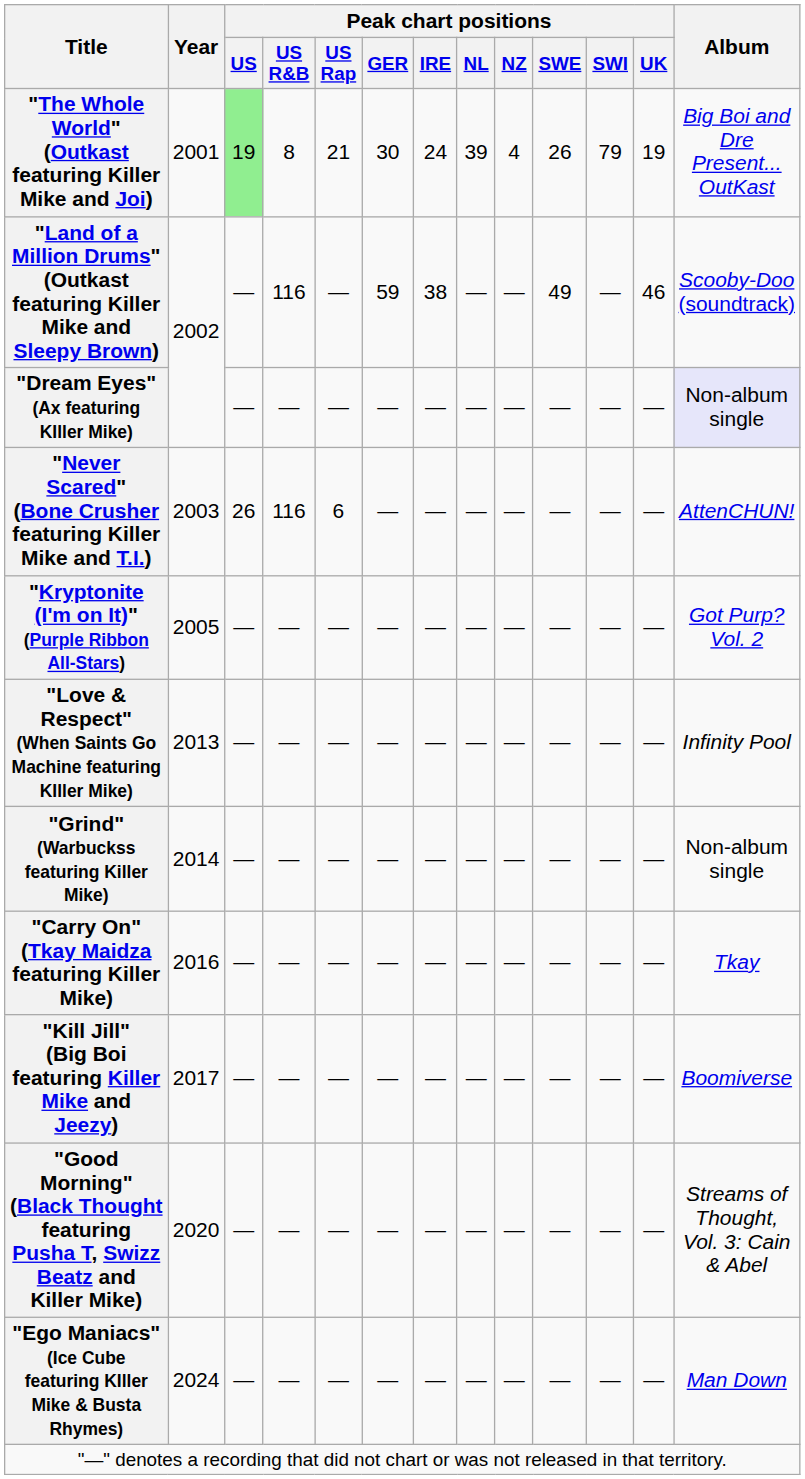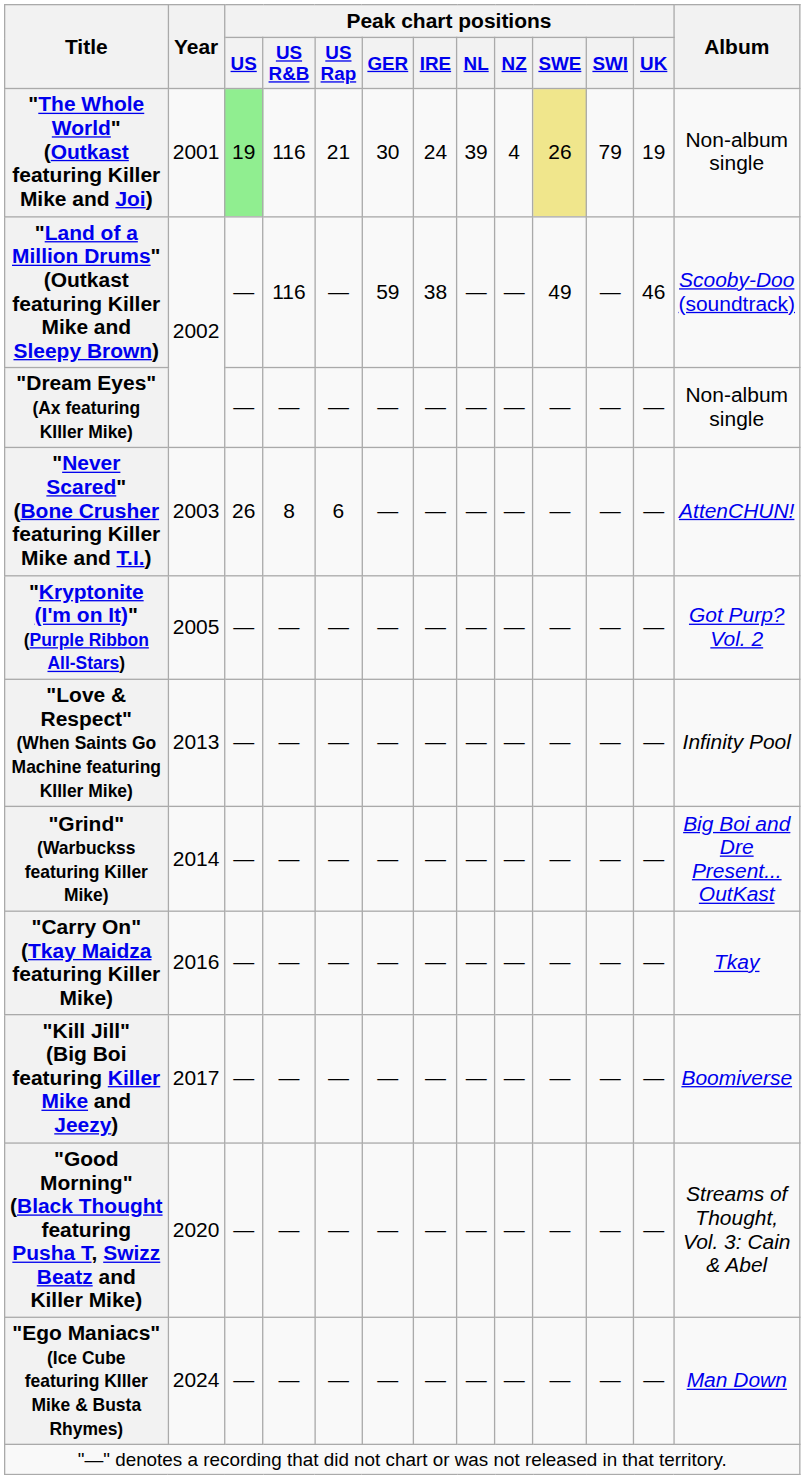"The Whole World" (Outkast featuring Killer Mike and Joi) | Peak chart positions / US R&B: 8 -> 116
"The Whole World" (Outkast featuring Killer Mike and Joi) | Peak chart positions / SWE: no background -> khaki background
"The Whole World" (Outkast featuring Killer Mike and Joi) | Album: Big Boi and Dre Present... OutKast -> Non-album single
"Dream Eyes" (Ax featuring KIller Mike) | Album: lavender background -> no background
"Never Scared" (Bone Crusher featuring Killer Mike and T.I.) | Peak chart positions / US R&B: 116 -> 8
"Grind" (Warbuckss featuring Killer Mike) | Album: Non-album single -> Big Boi and Dre Present... OutKast
